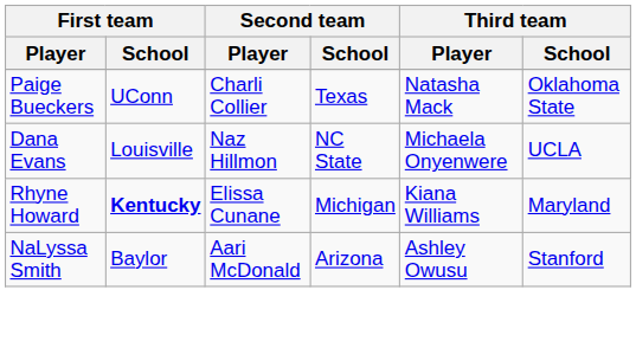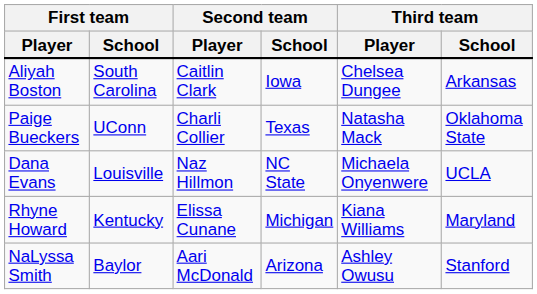+ row: Aliyah Boston | South Carolina | Caitlin Clark | Iowa | Chelsea Dungee | Arkansas
Rhyne Howard | First team / School: bold -> normal
